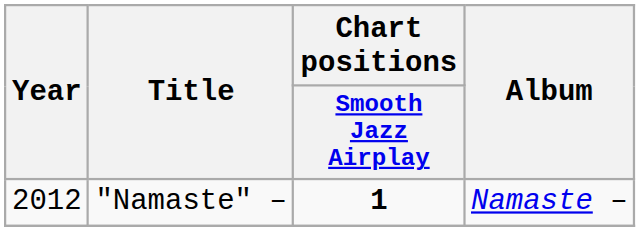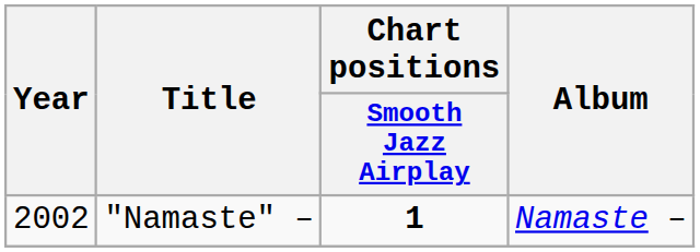"Namaste" – | Year: 2012 -> 2002
